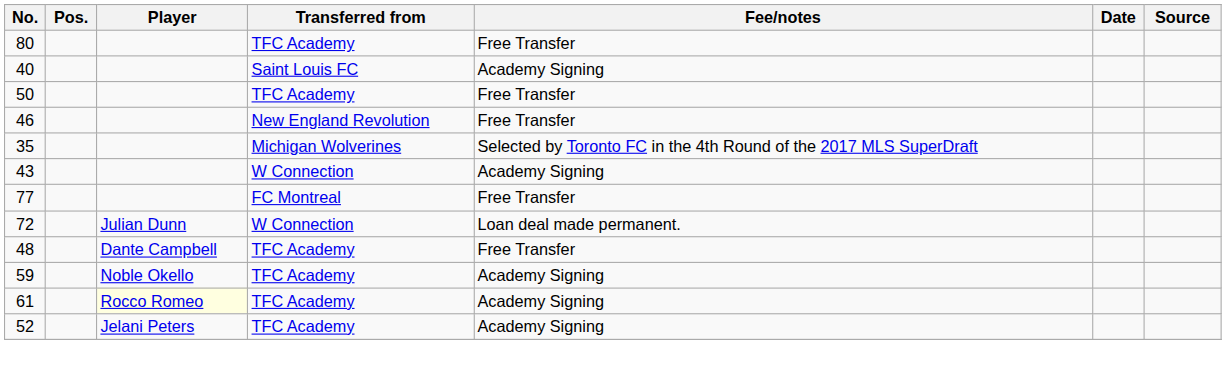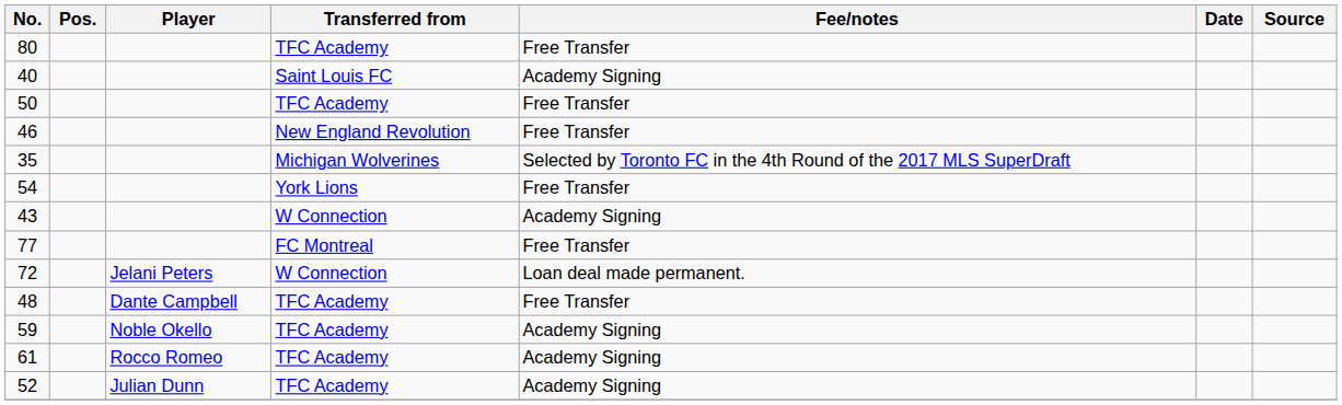+ row: 54 | York Lions | Free Transfer
72 | Player: Julian Dunn -> Jelani Peters
61 | Player: lightyellow background -> no background
52 | Player: Jelani Peters -> Julian Dunn
